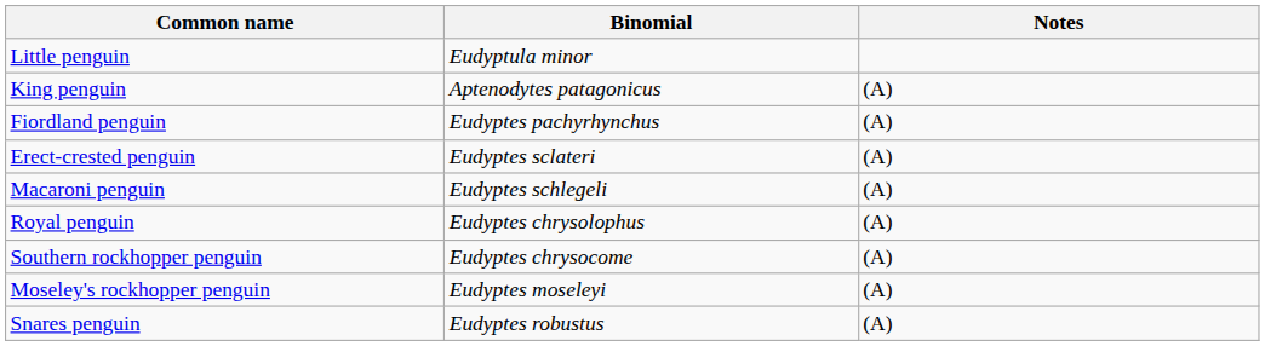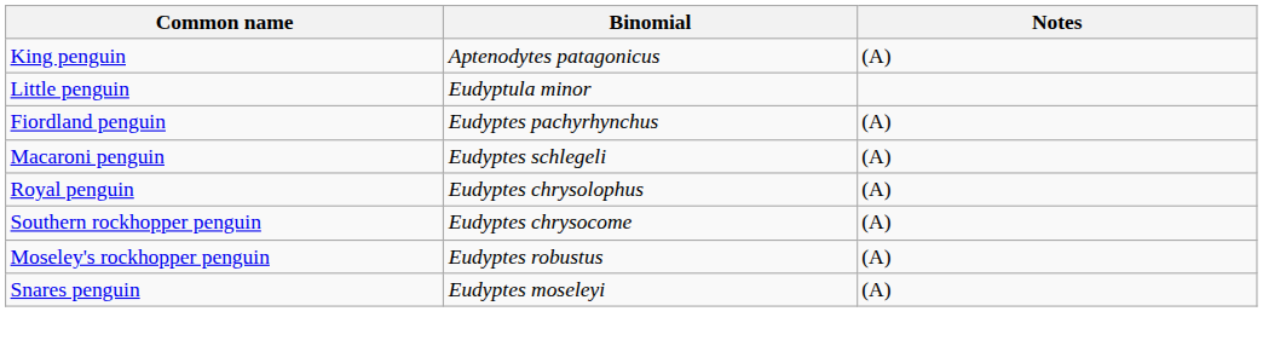rows swapped: King penguin <-> Little penguin
- row: Erect-crested penguin | Eudyptes sclateri | (A)
Moseley's rockhopper penguin | Binomial: Eudyptes moseleyi -> Eudyptes robustus
Snares penguin | Binomial: Eudyptes robustus -> Eudyptes moseleyi
